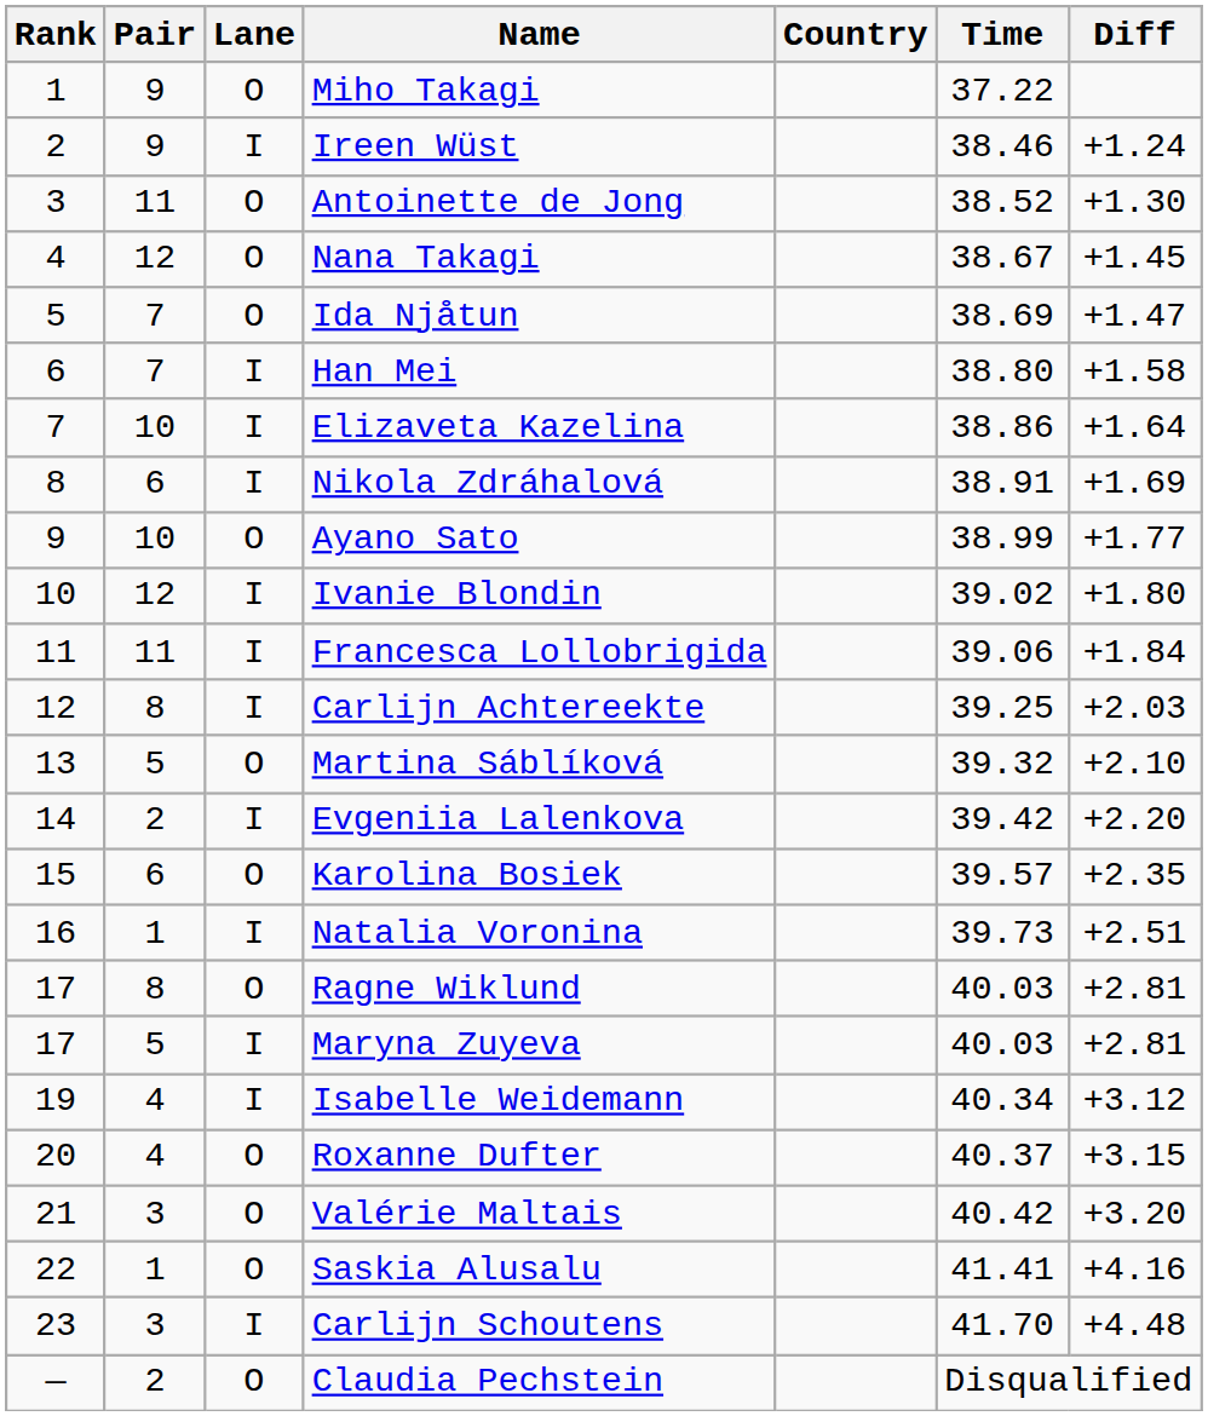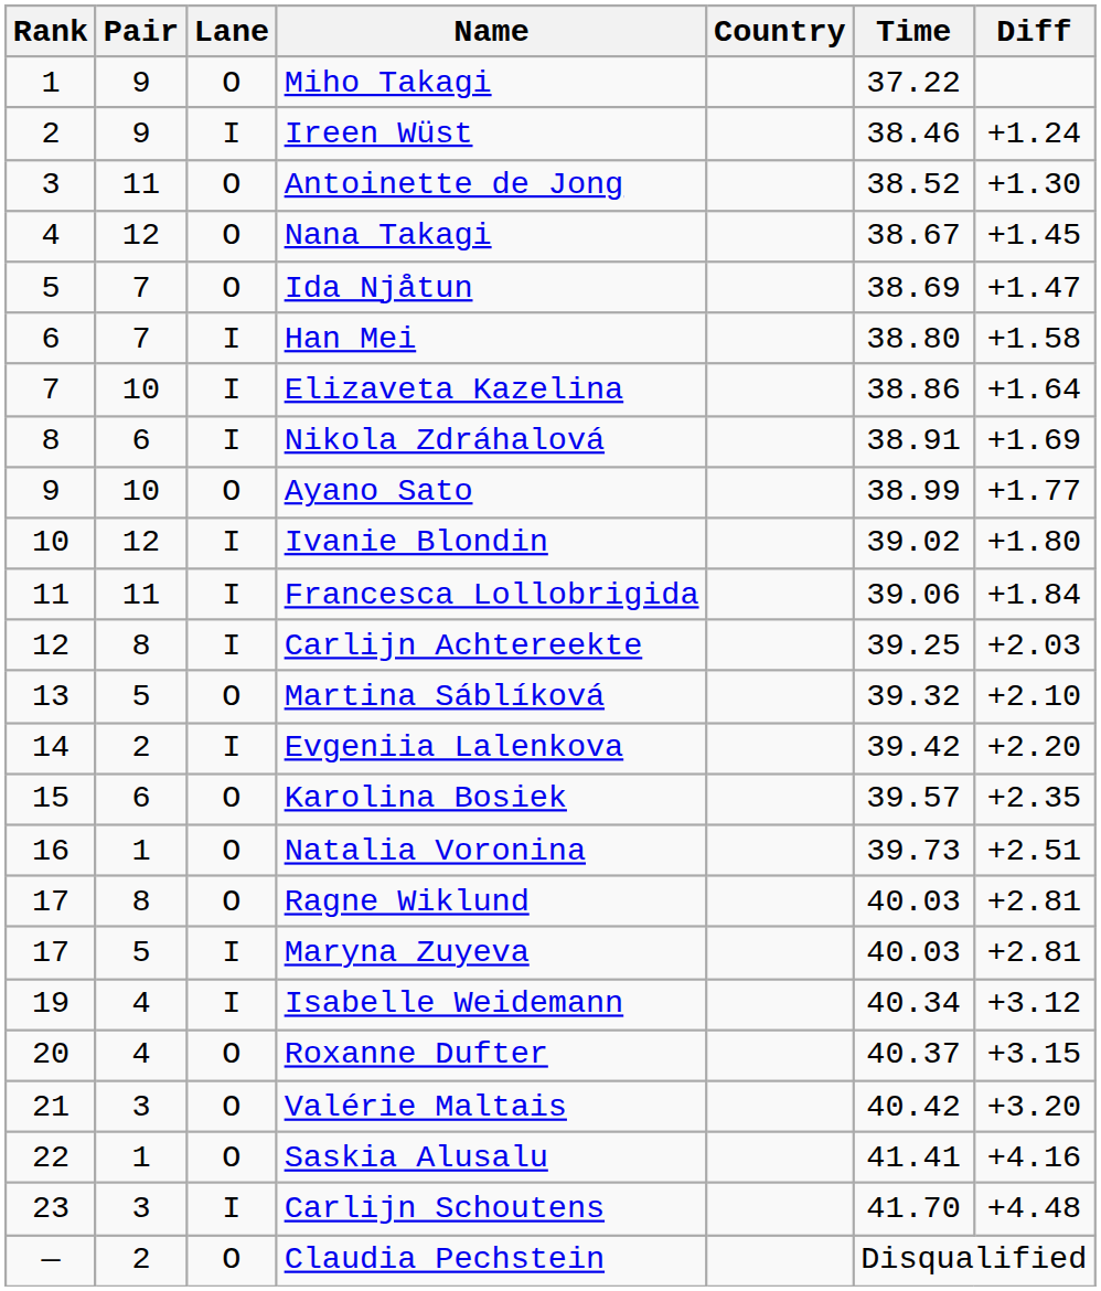Natalia Voronina | Lane: I -> O
